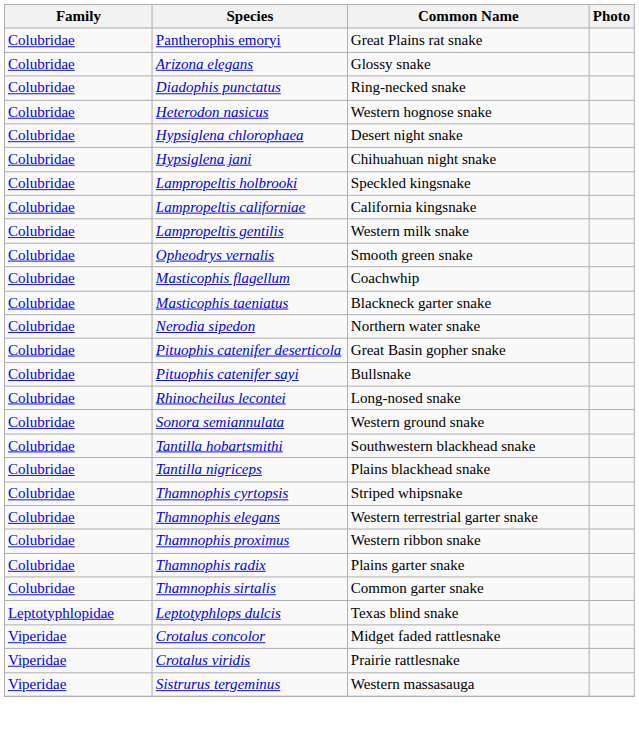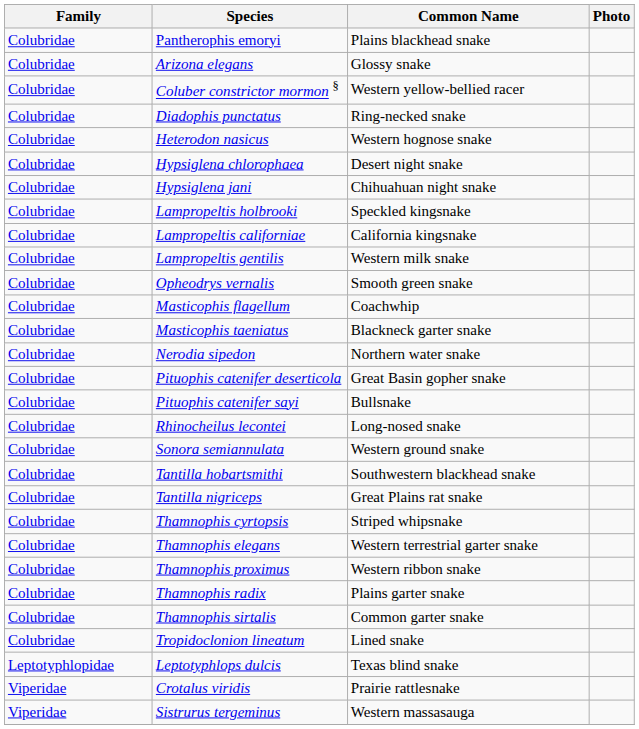Pantherophis emoryi | Common Name: Great Plains rat snake -> Plains blackhead snake
+ row: Colubridae | Coluber constrictor mormon § | Western yellow-bellied racer
Tantilla nigriceps | Common Name: Plains blackhead snake -> Great Plains rat snake
+ row: Colubridae | Tropidoclonion lineatum | Lined snake
- row: Viperidae | Crotalus concolor | Midget faded rattlesnake
